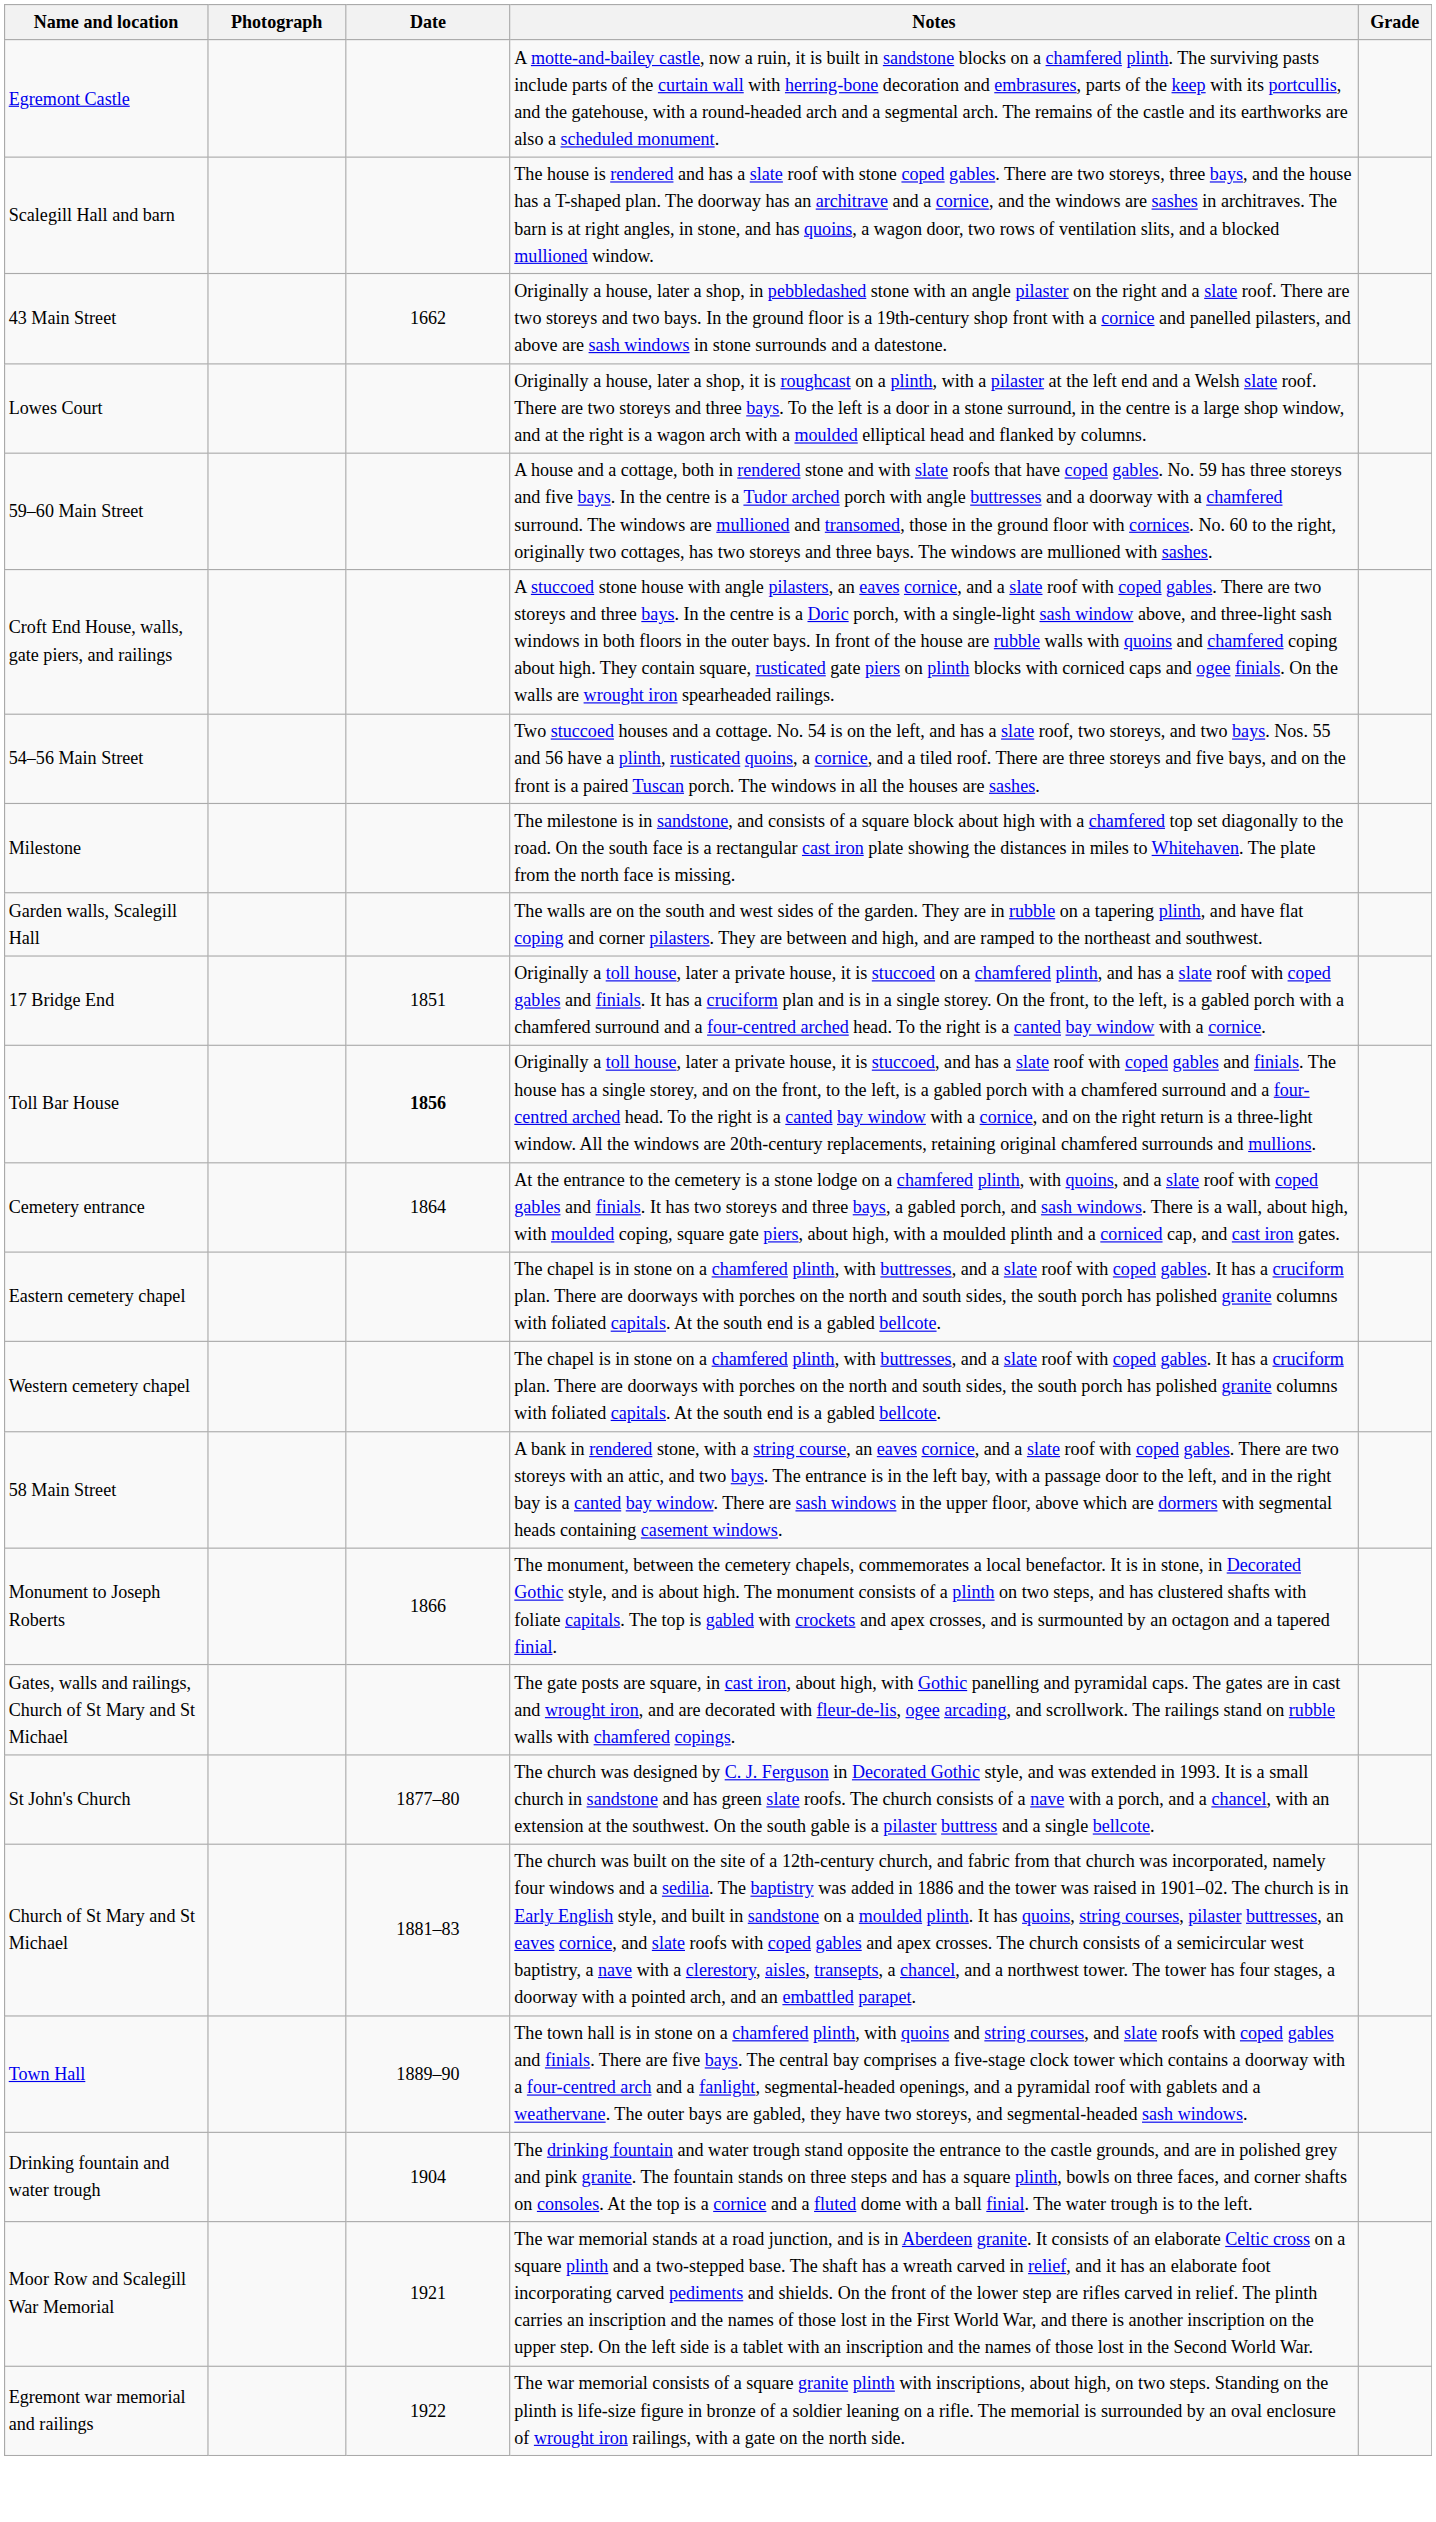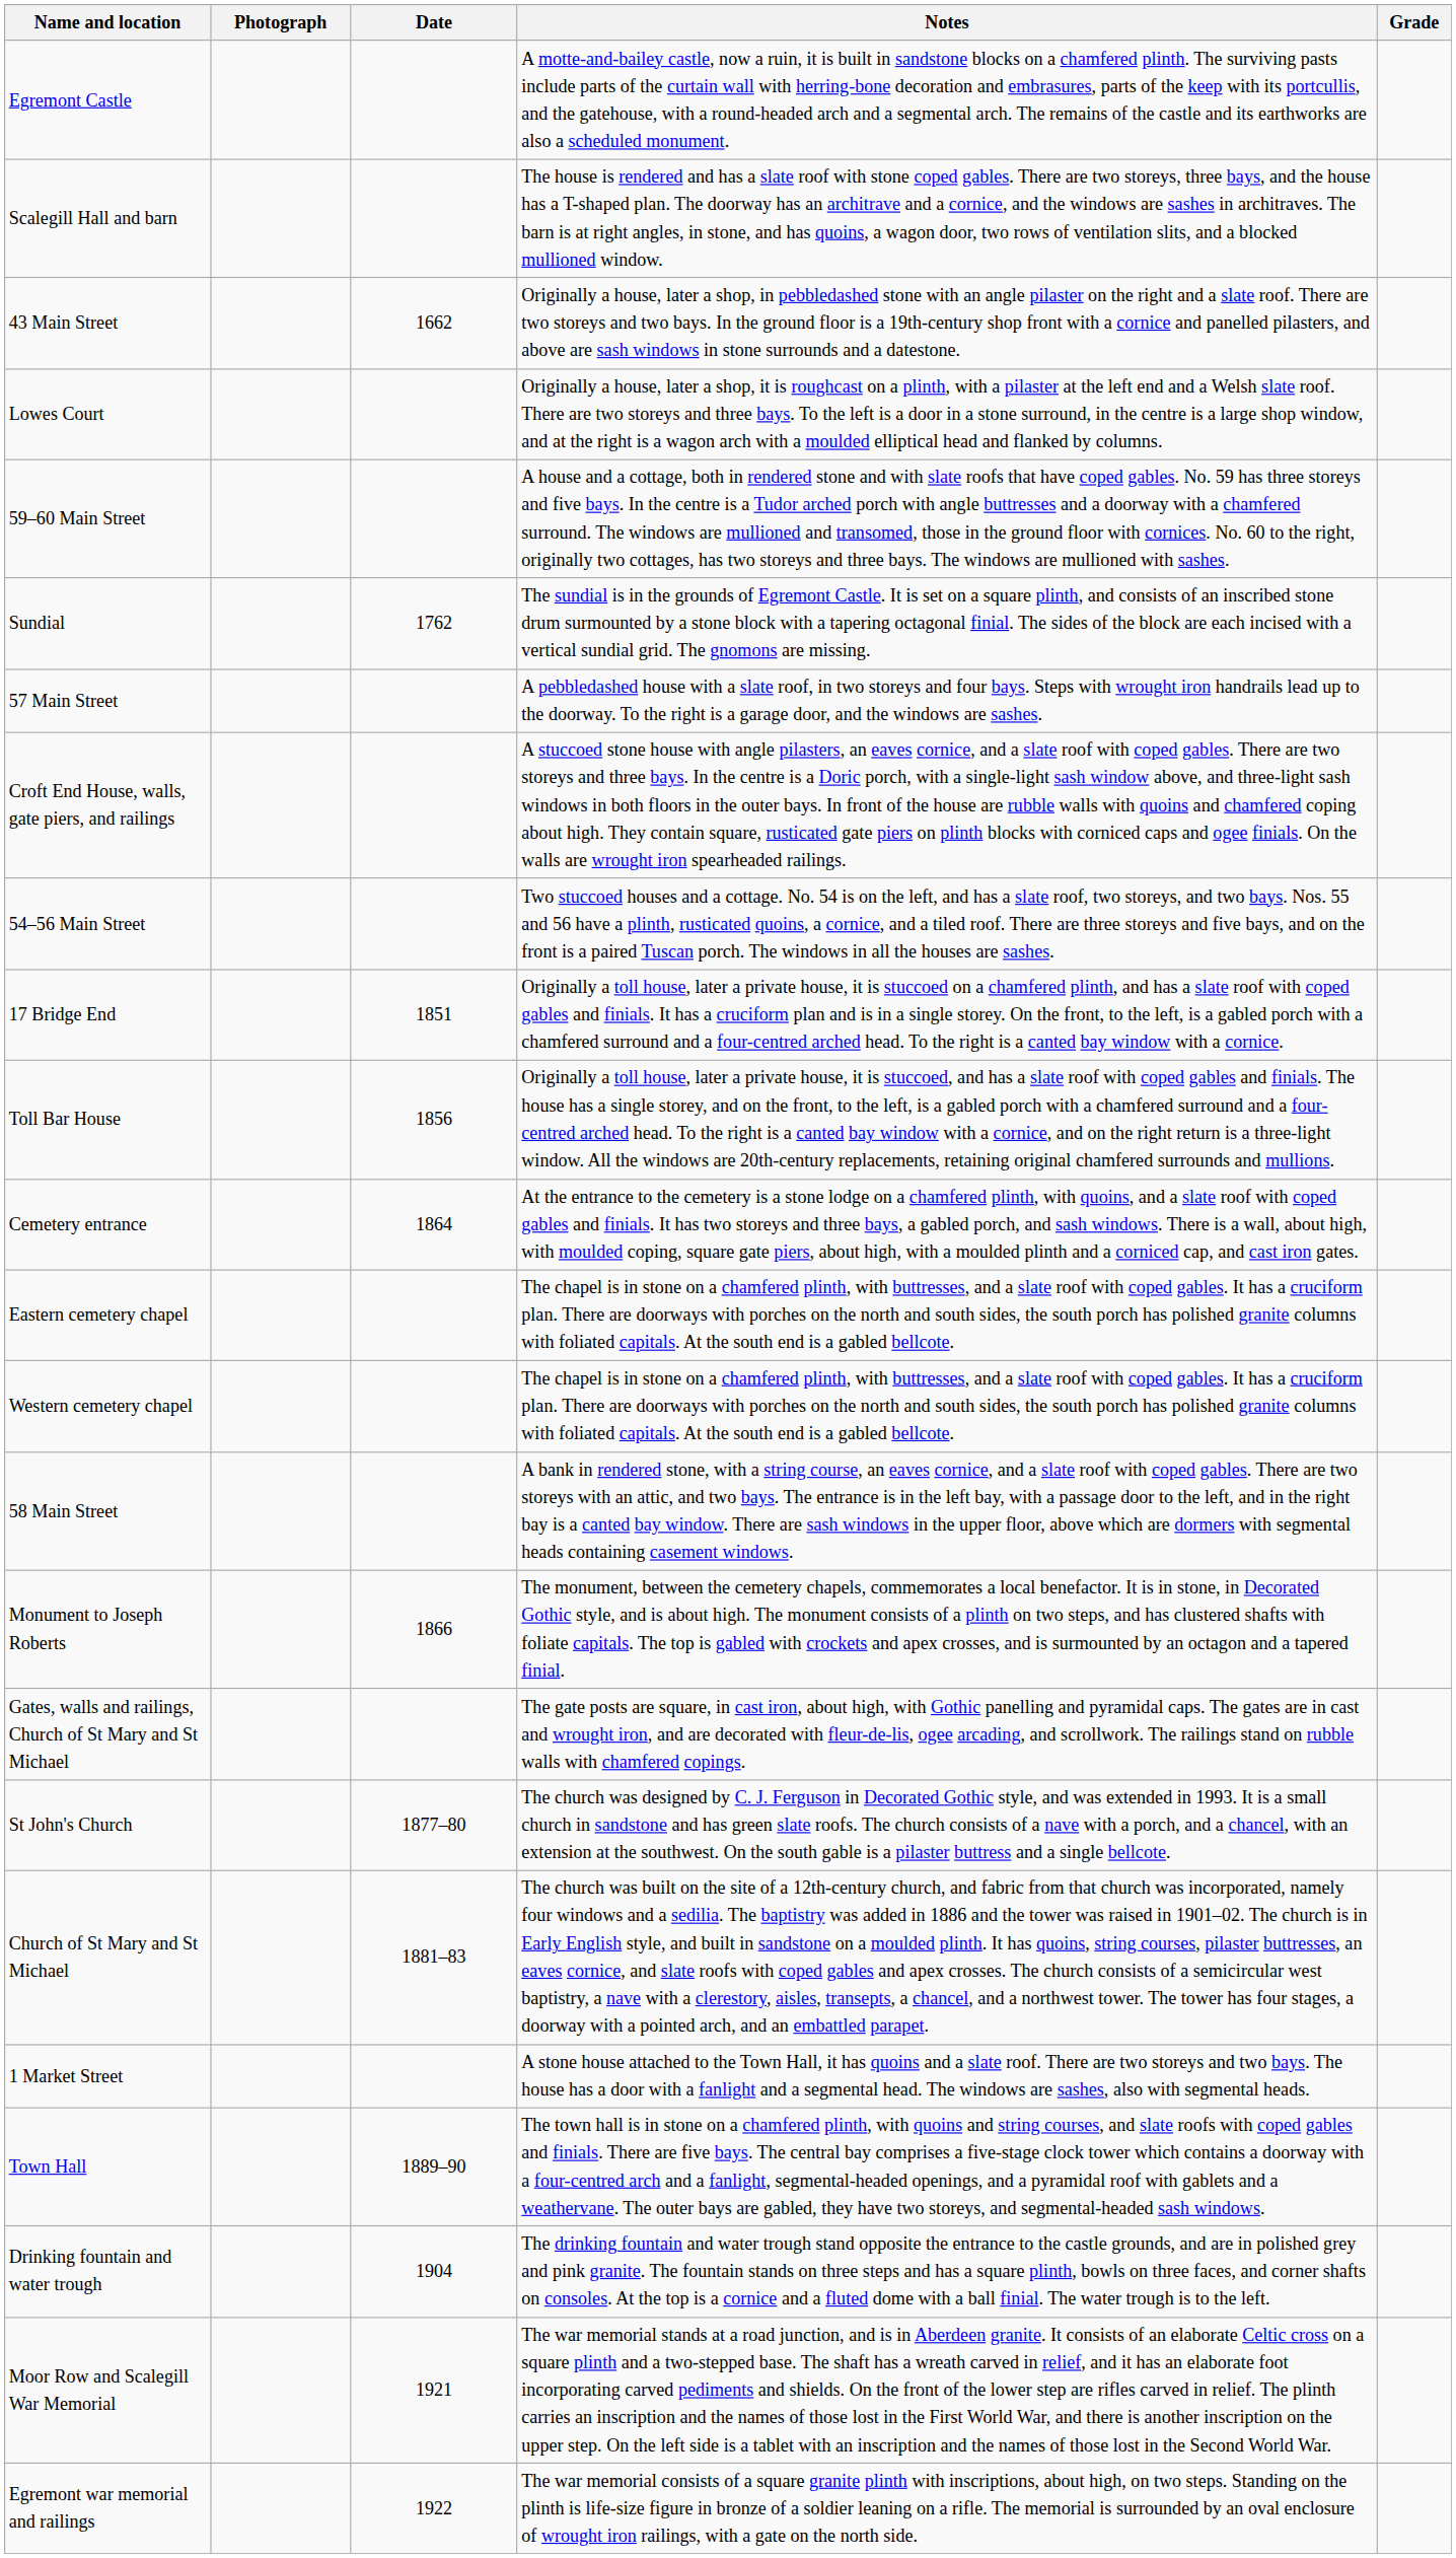+ row: Sundial | 1762 | The sundial is in the grounds of Egremont Castle. It is set on a square plinth, and consists of an inscribed stone drum surmounted by a stone block with a tapering octagonal finial. The sides of the block are each incised with a vertical sundial grid. The gnomons are missing.
+ row: 57 Main Street | A pebbledashed house with a slate roof, in two storeys and four bays. Steps with wrought iron handrails lead up to the doorway. To the right is a garage door, and the windows are sashes.
- row: Milestone | The milestone is in sandstone, and consists of a square block about high with a chamfered top set diagonally to the road. On the south face is a rectangular cast iron plate showing the distances in miles to Whitehaven. The plate from the north face is missing.
- row: Garden walls, Scalegill Hall | The walls are on the south and west sides of the garden. They are in rubble on a tapering plinth, and have flat coping and corner pilasters. They are between and high, and are ramped to the northeast and southwest.
Toll Bar House | Date: bold -> normal
+ row: 1 Market Street | A stone house attached to the Town Hall, it has quoins and a slate roof. There are two storeys and two bays. The house has a door with a fanlight and a segmental head. The windows are sashes, also with segmental heads.
